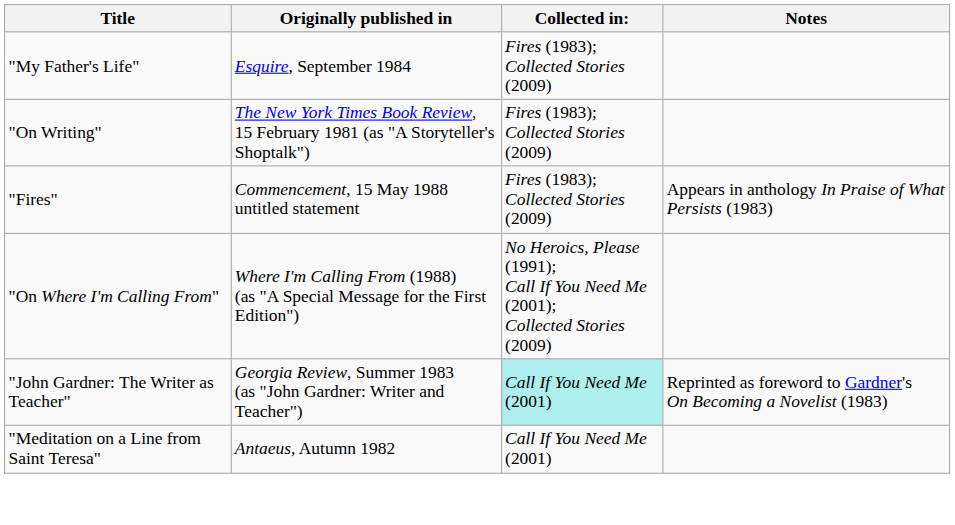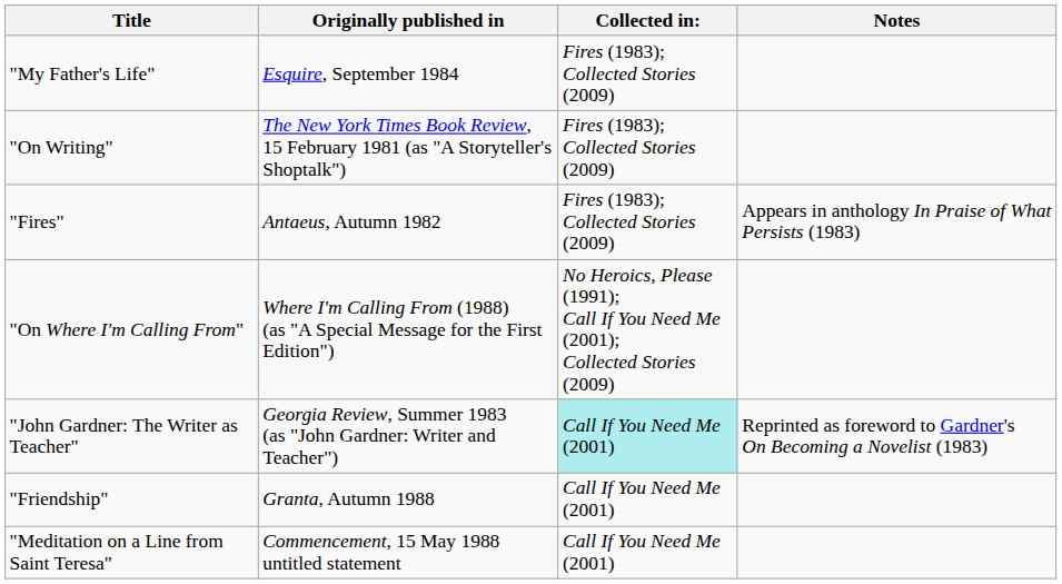"Fires" | Originally published in: Commencement, 15 May 1988 untitled statement -> Antaeus, Autumn 1982
+ row: "Friendship" | Granta, Autumn 1988 | Call If You Need Me (2001)
"Meditation on a Line from Saint Teresa" | Originally published in: Antaeus, Autumn 1982 -> Commencement, 15 May 1988 untitled statement
